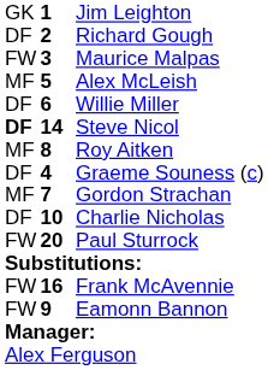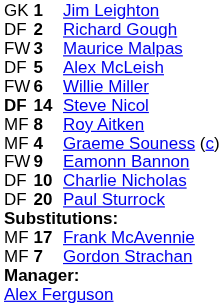Alex McLeish | column 1: MF -> DF
Willie Miller | column 1: DF -> FW
Graeme Souness (c) | column 1: DF -> MF
rows swapped: Gordon Strachan <-> Eamonn Bannon
Paul Sturrock | column 1: FW -> DF
Frank McAvennie | column 1: FW -> MF
Frank McAvennie | column 2: 16 -> 17
